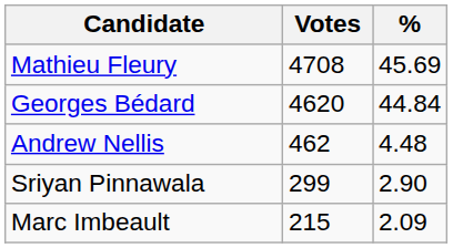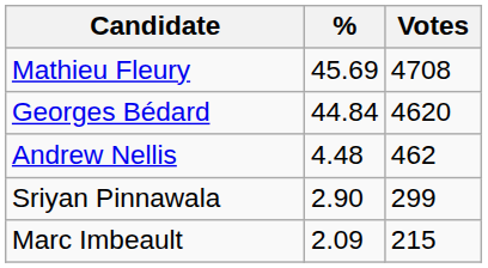columns swapped: Votes <-> %
